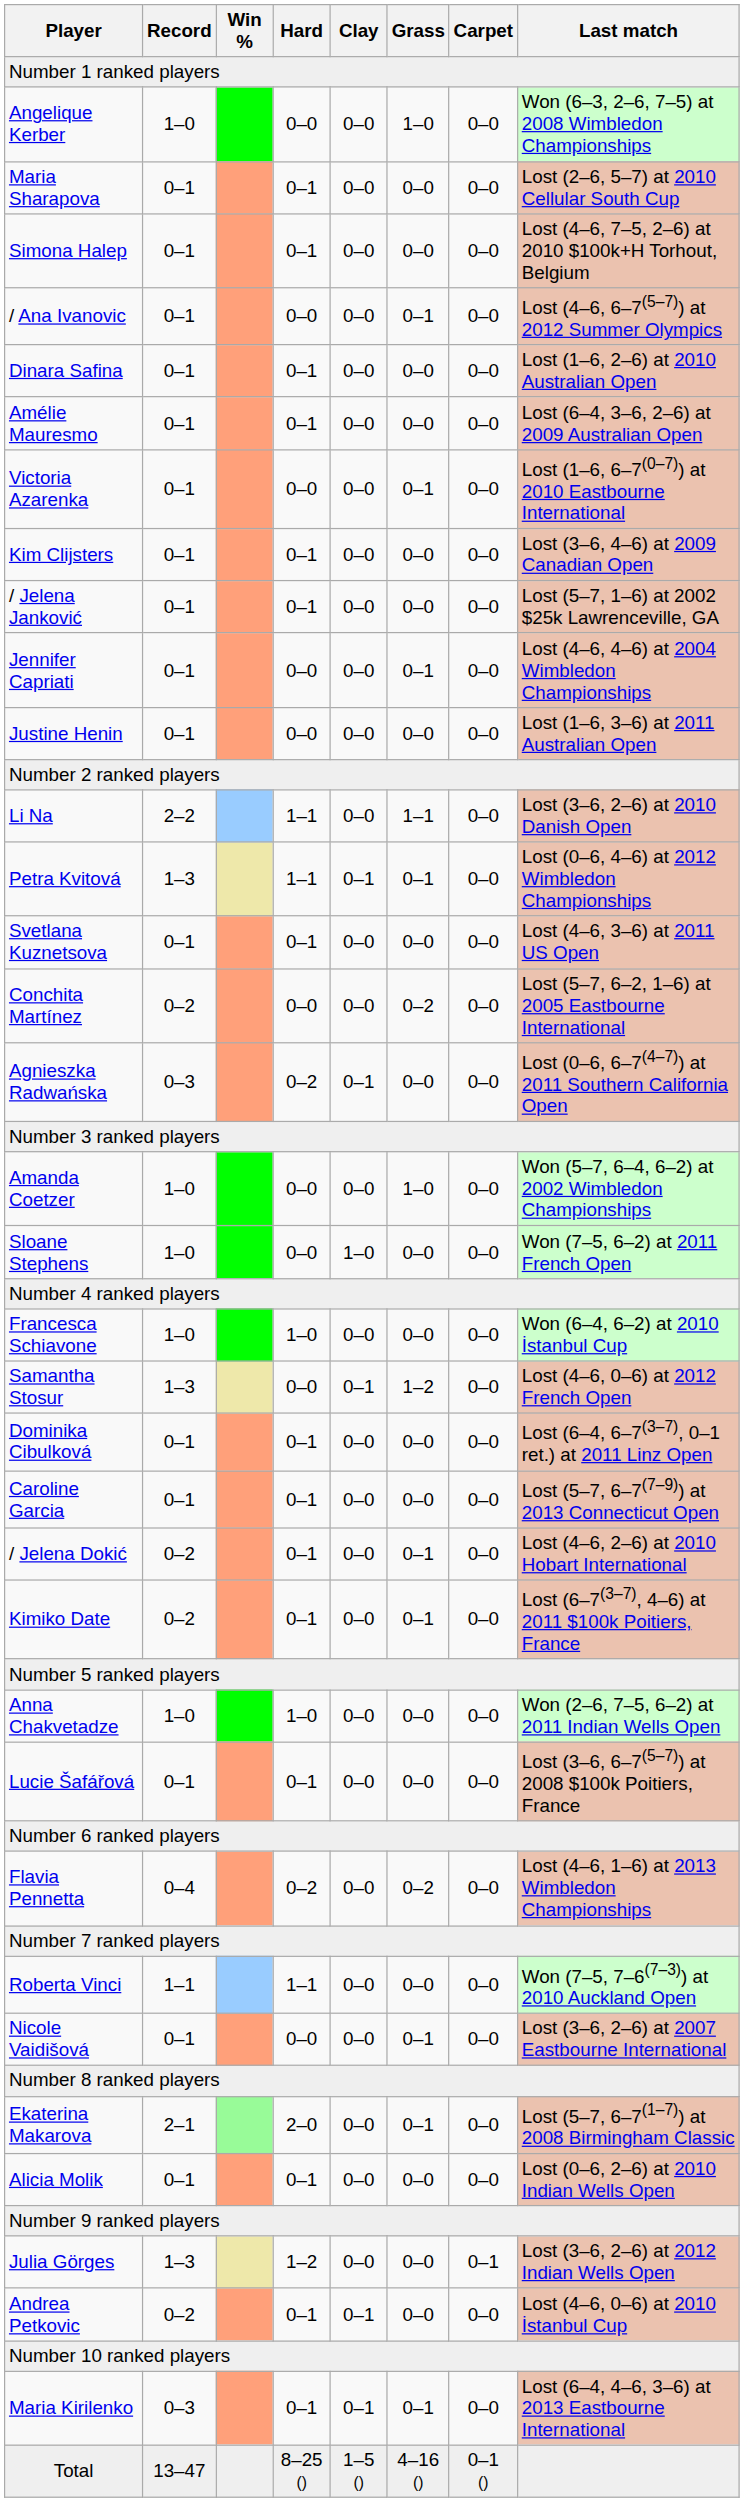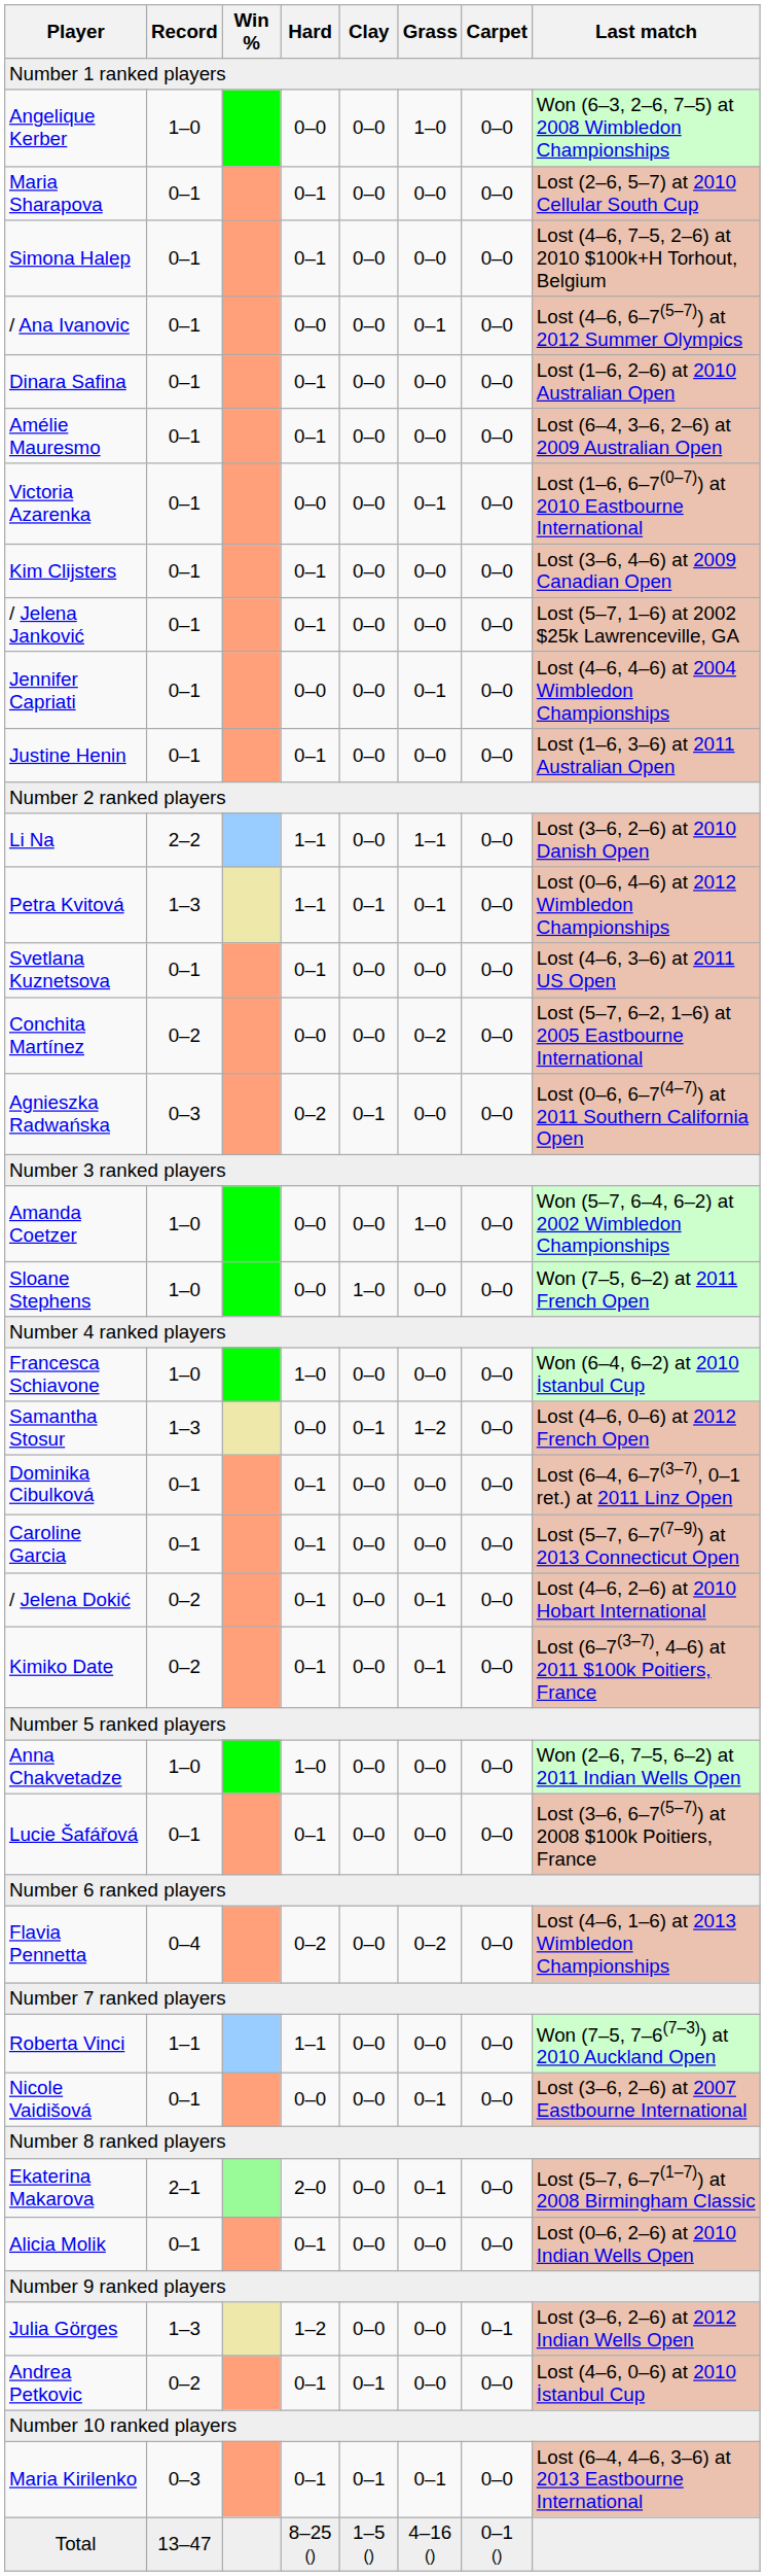Justine Henin | Hard: 0–0 -> 0–1
